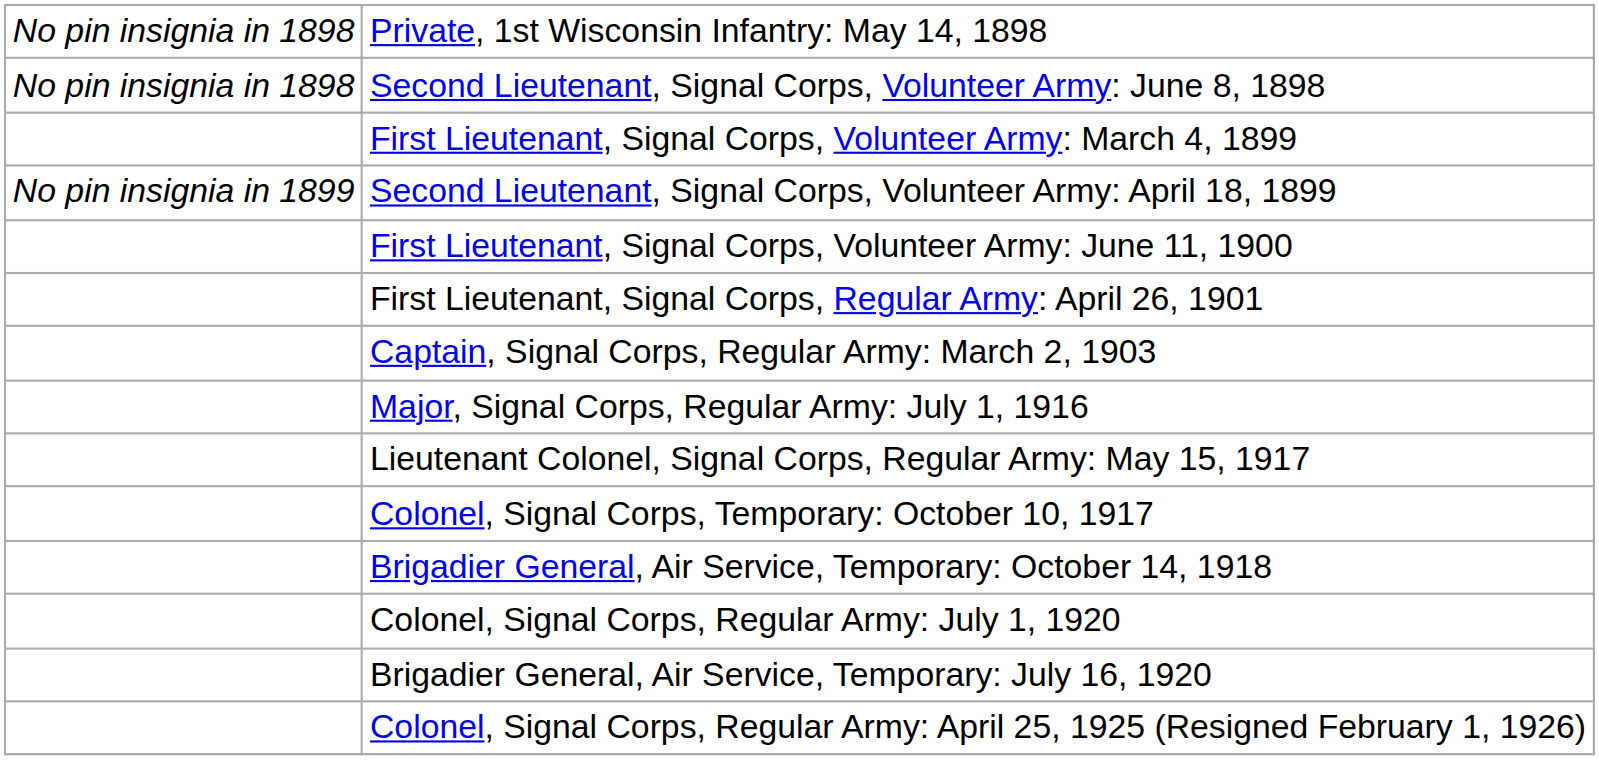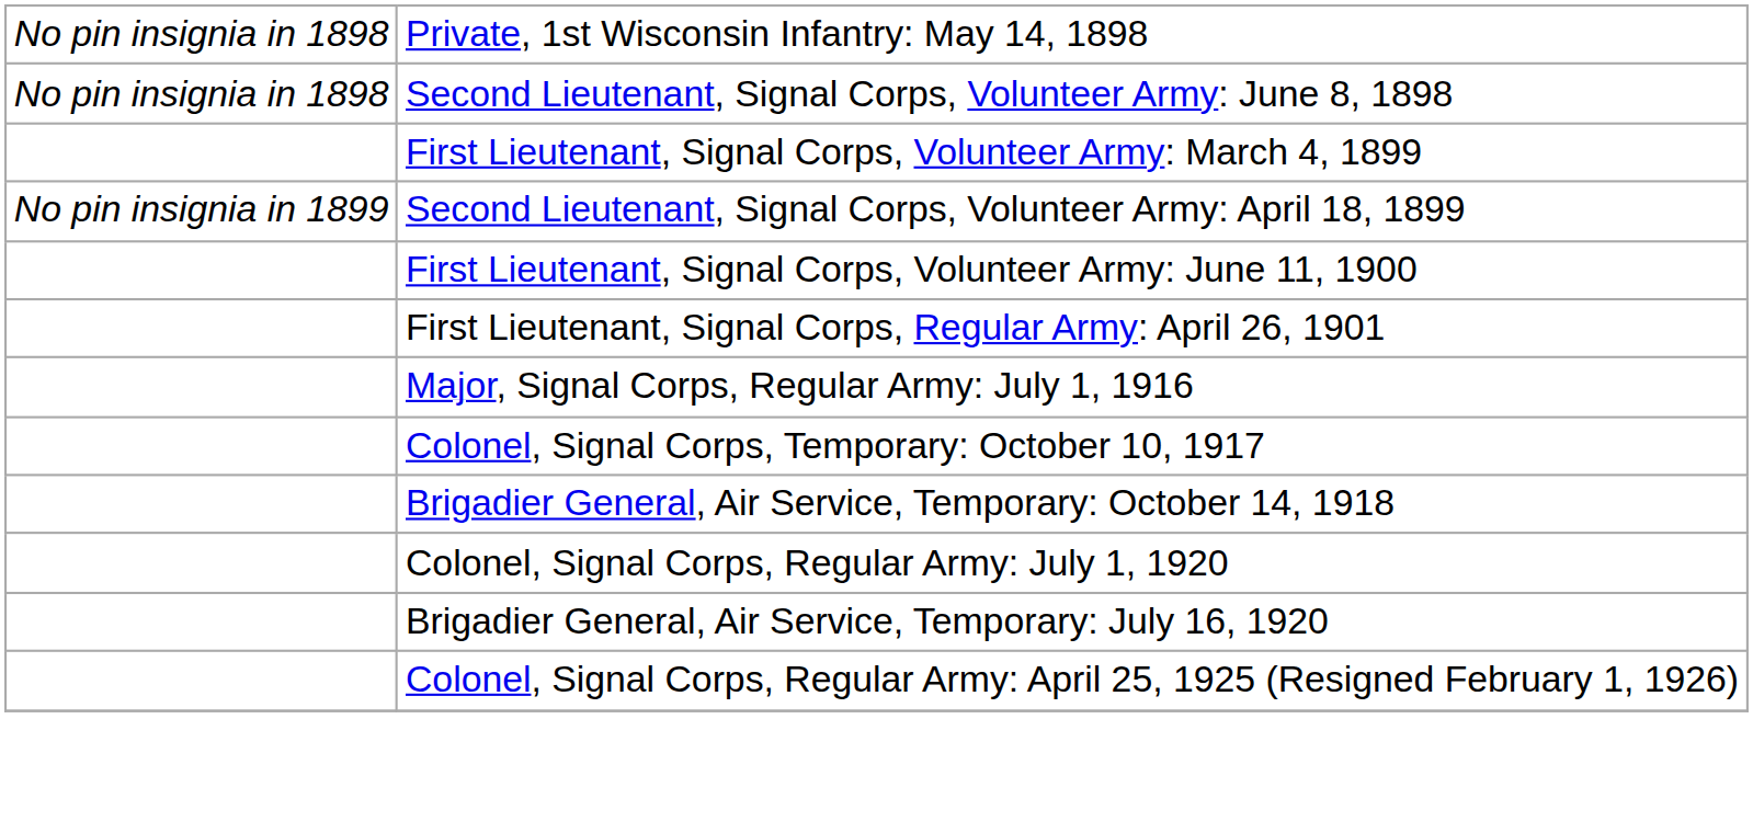- row: Captain, Signal Corps, Regular Army: March 2, 1903
- row: Lieutenant Colonel, Signal Corps, Regular Army: May 15, 1917
